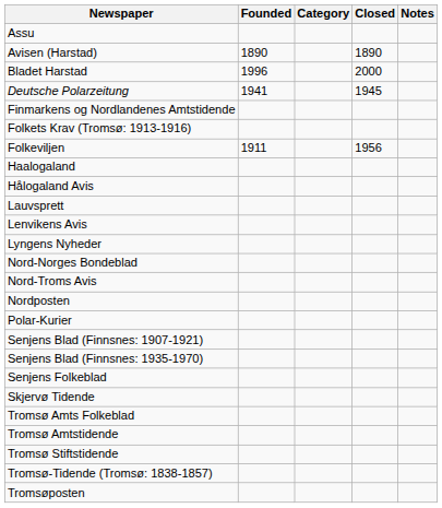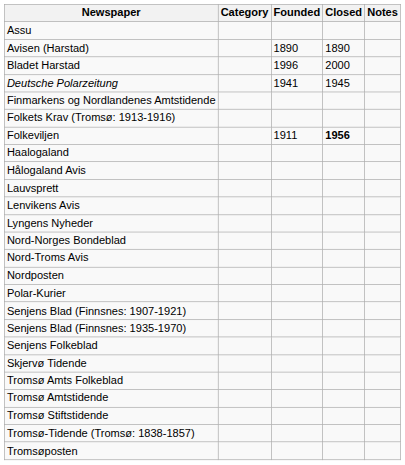columns swapped: Category <-> Founded
Folkeviljen | Closed: normal -> bold
